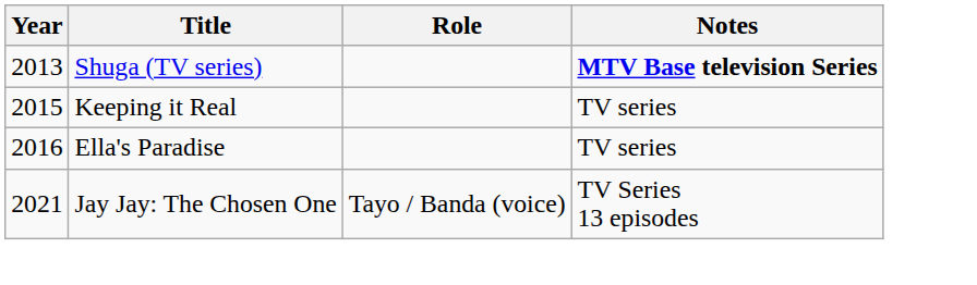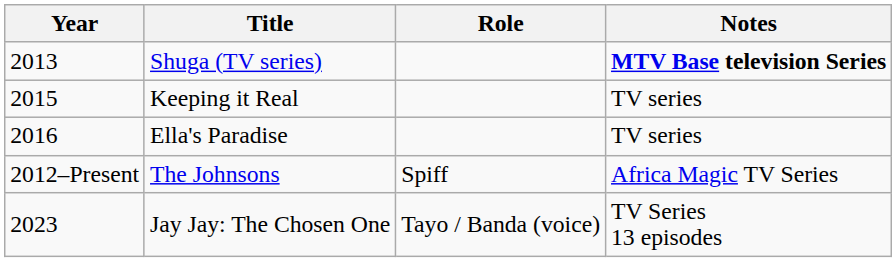+ row: 2012–Present | The Johnsons | Spiff | Africa Magic TV Series
Jay Jay: The Chosen One | Year: 2021 -> 2023
